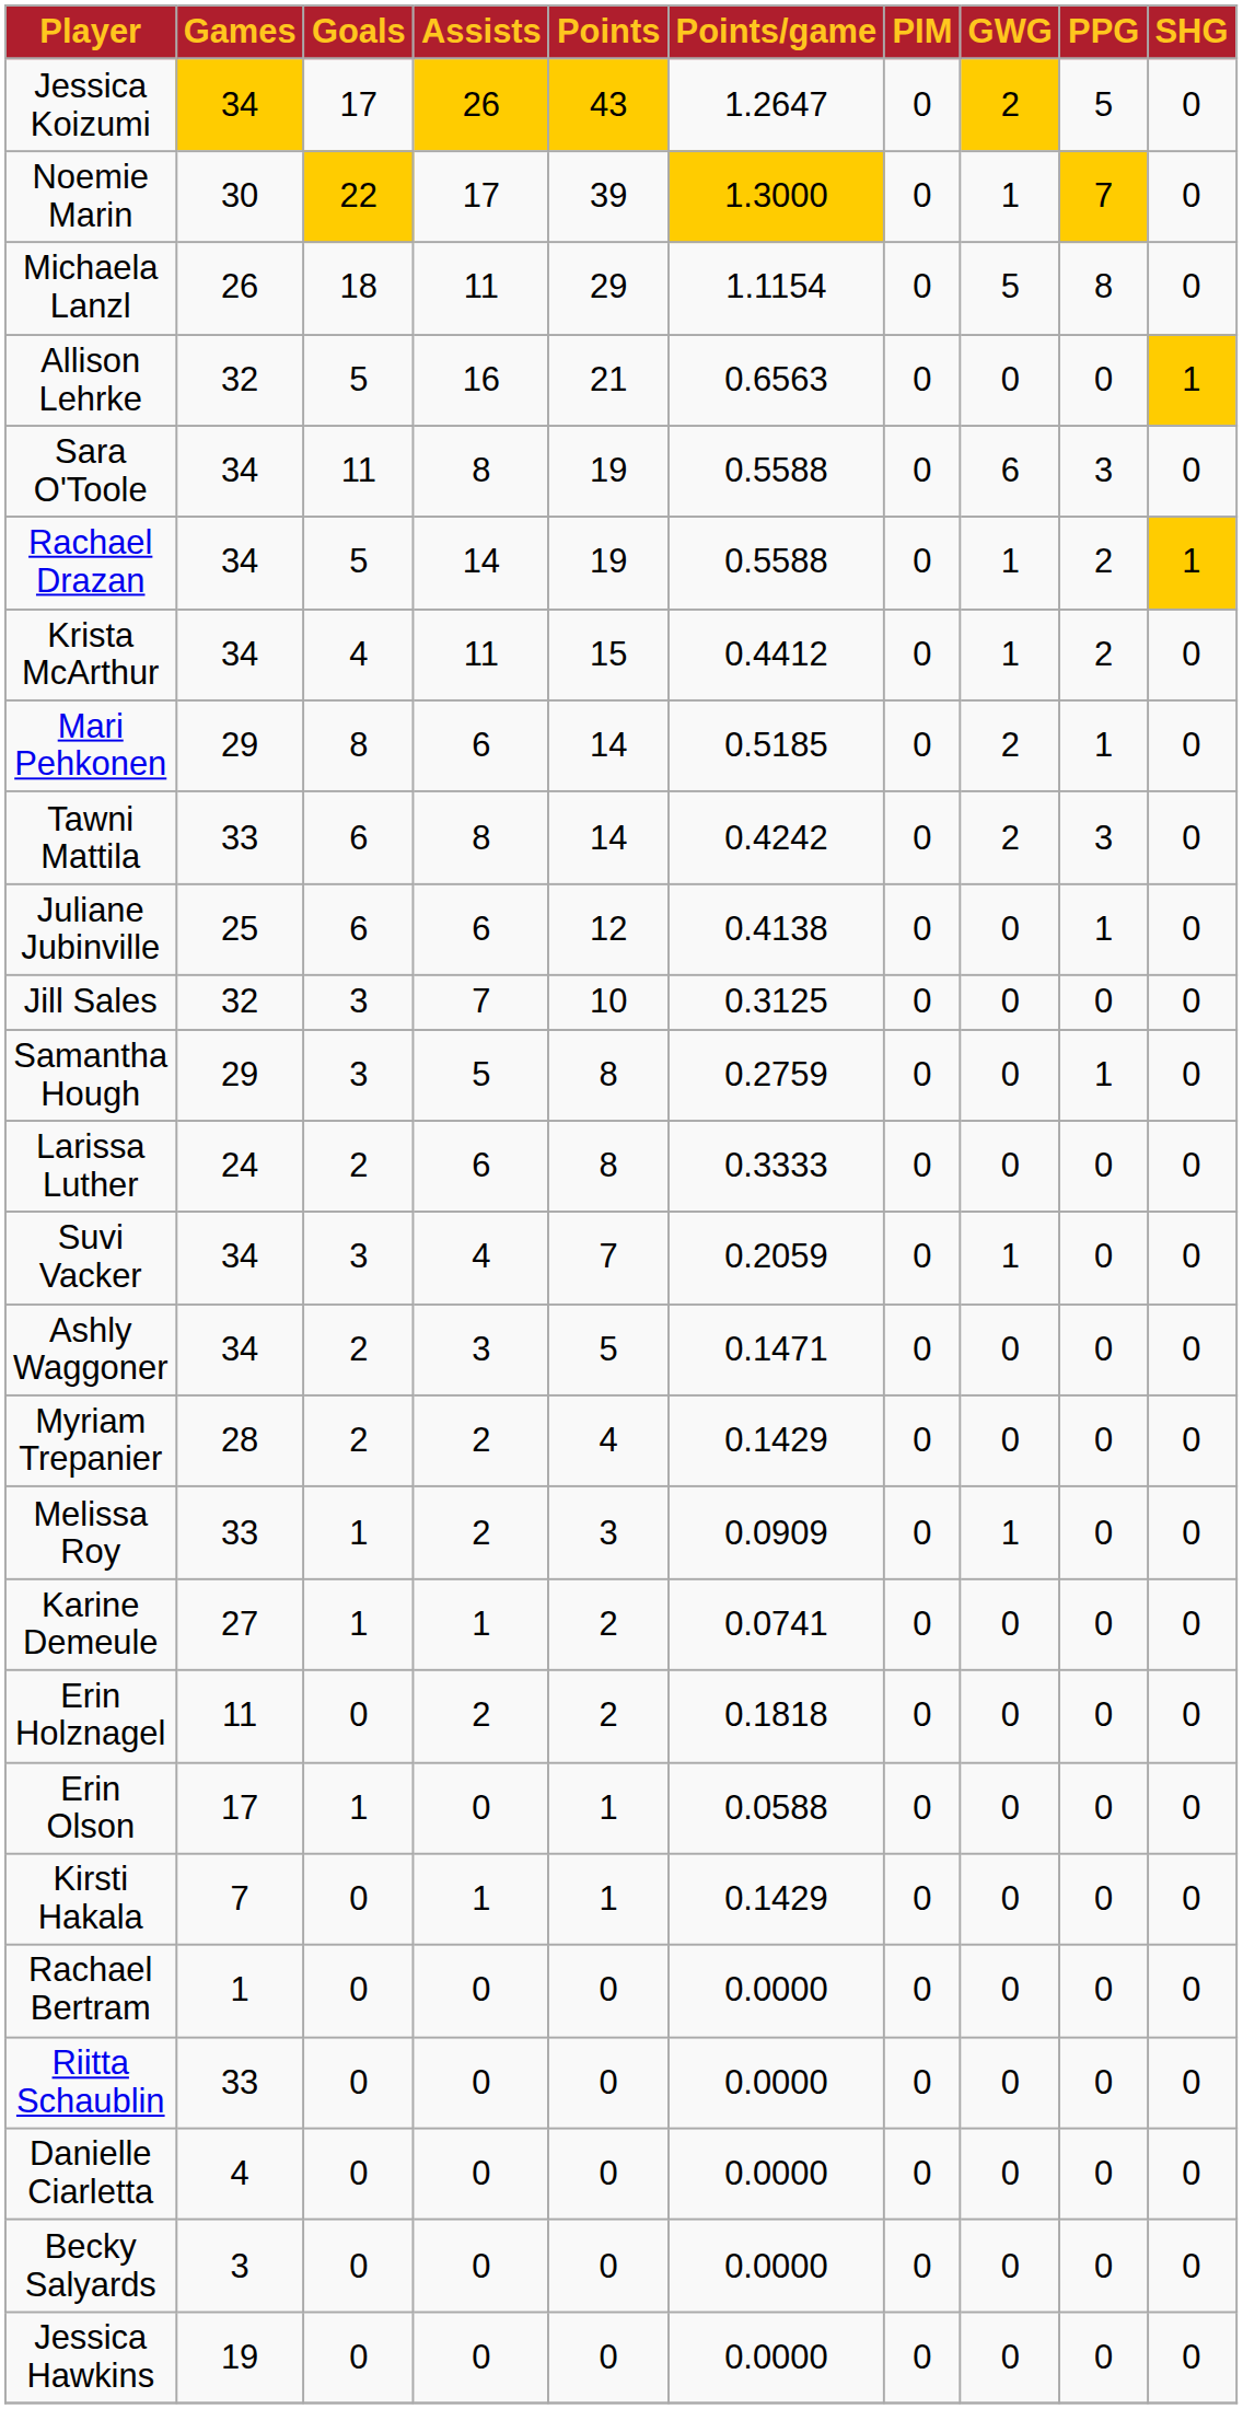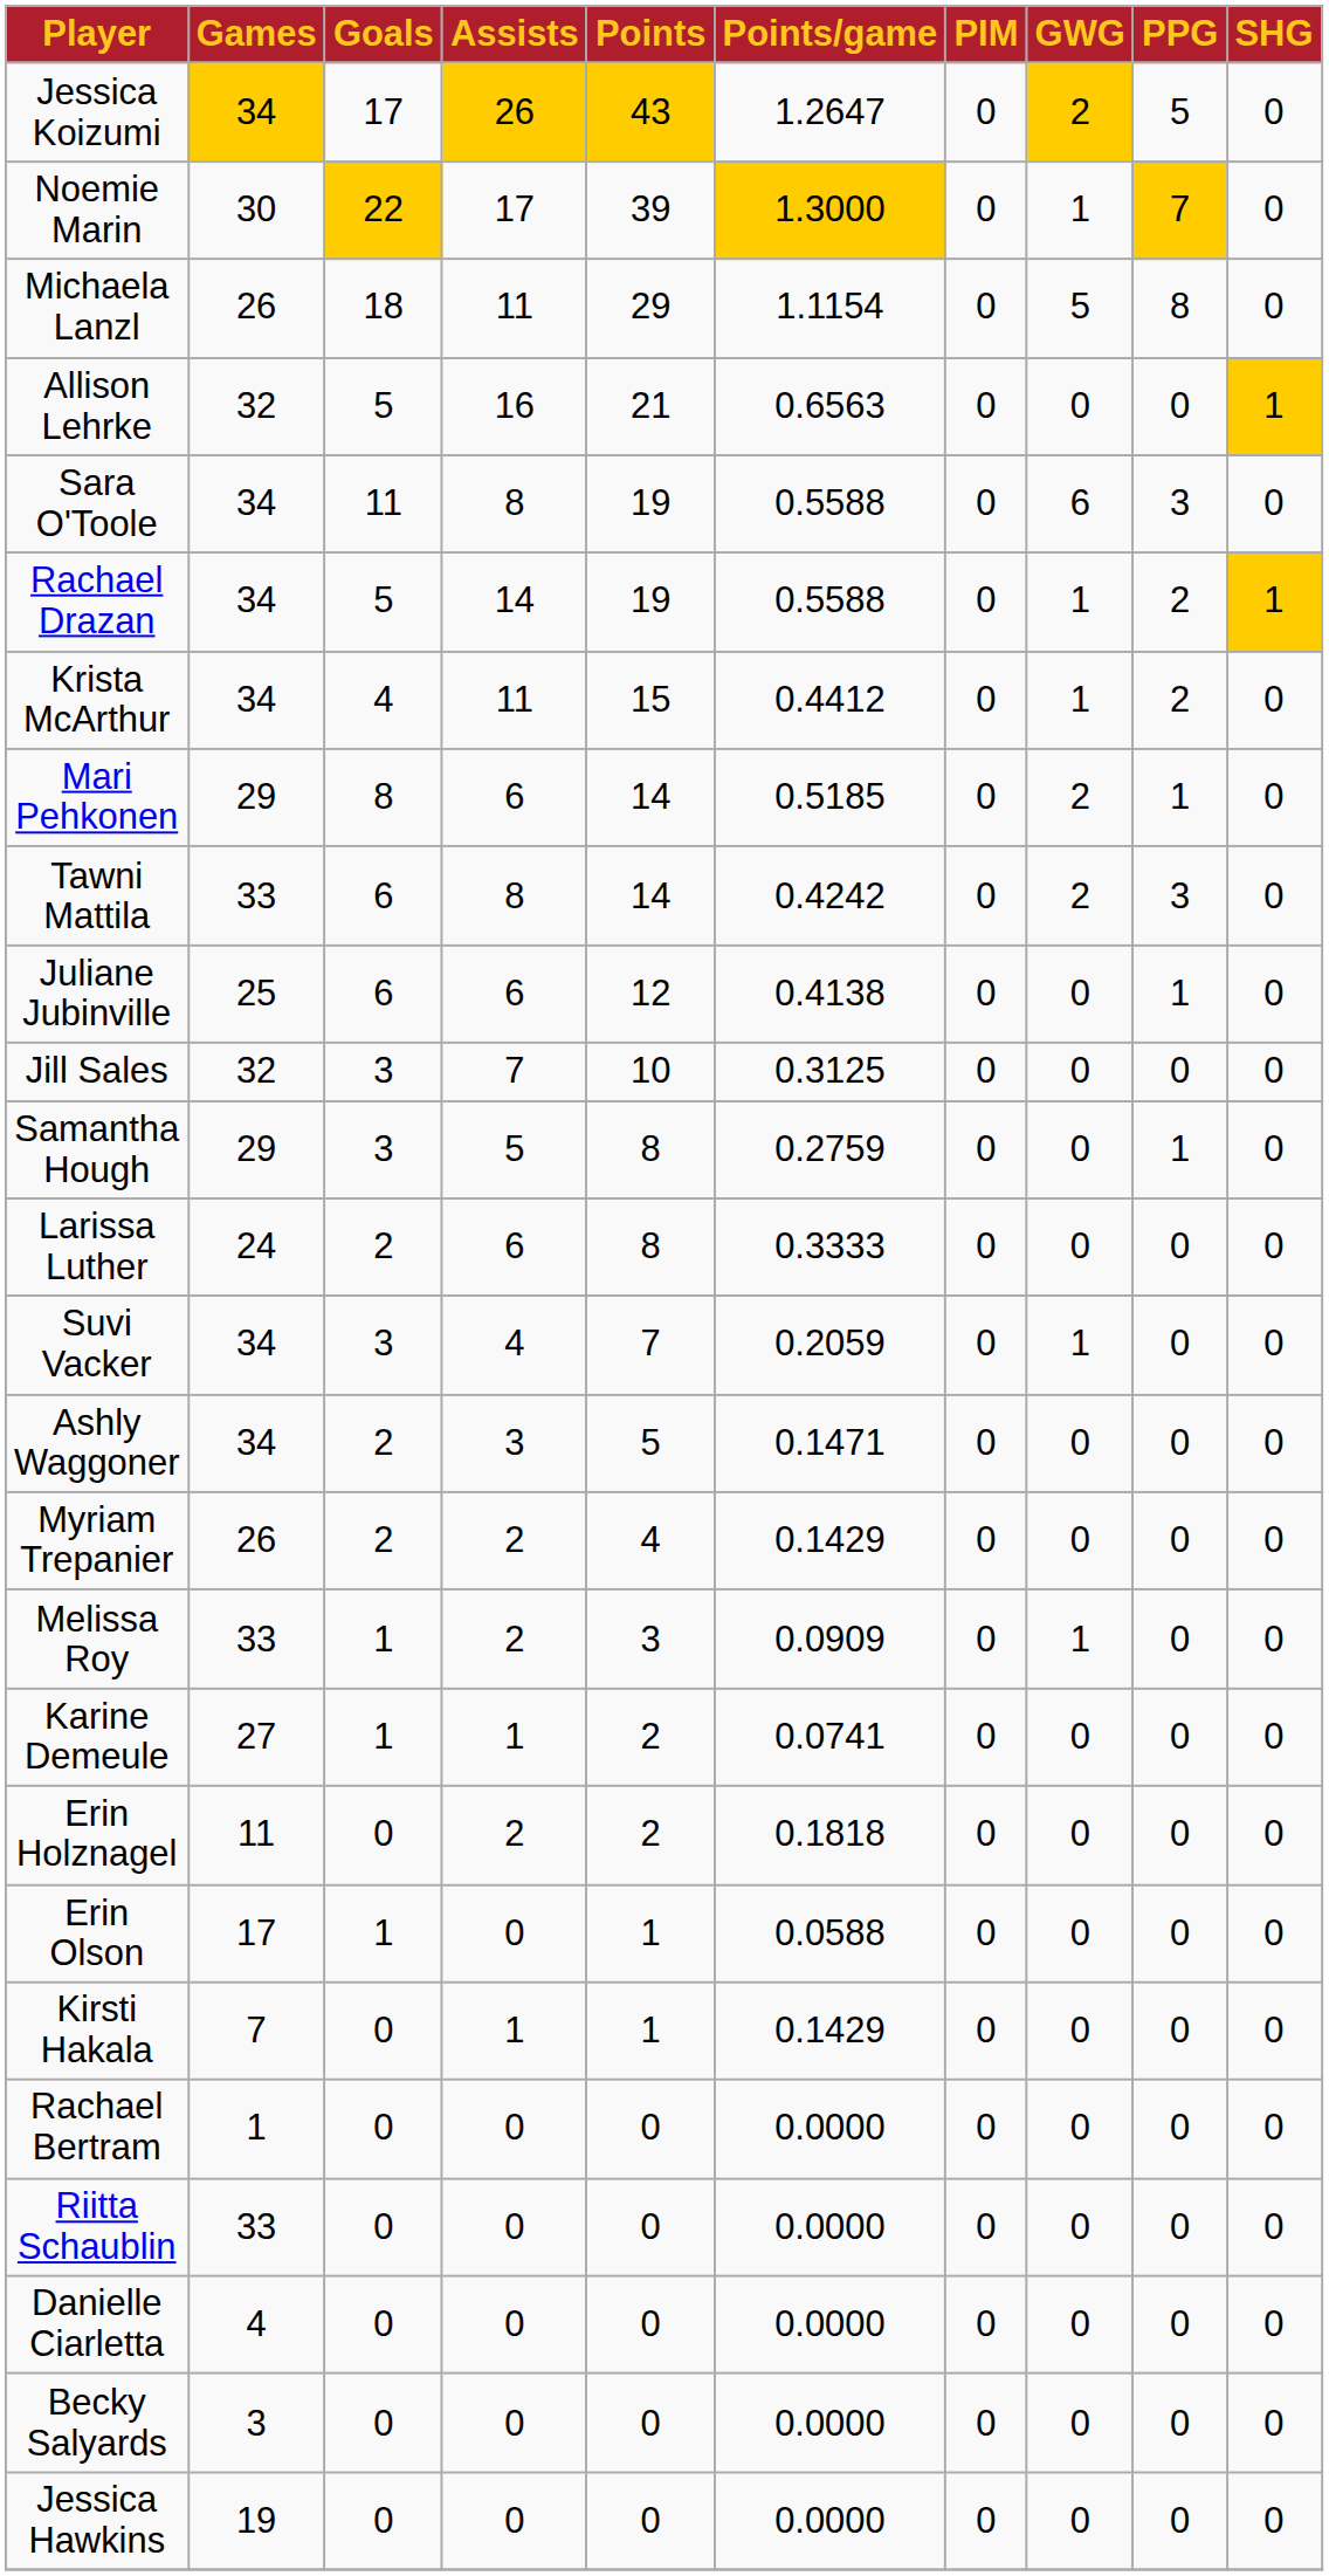Myriam Trepanier | Games: 28 -> 26
